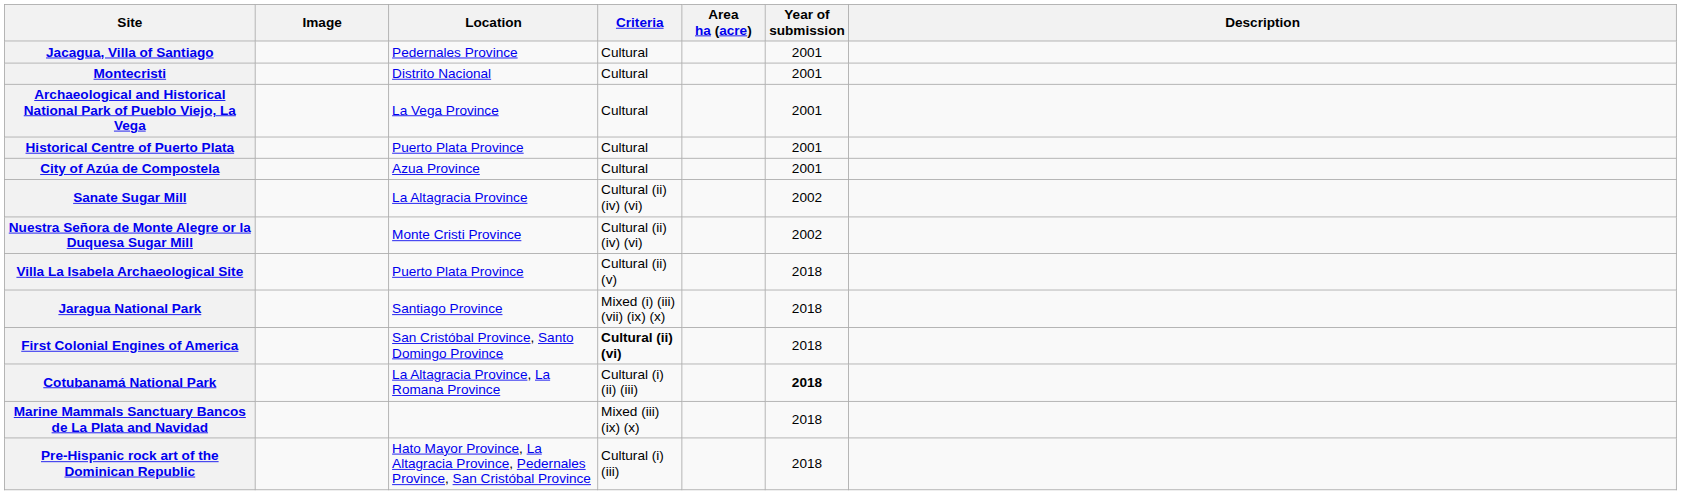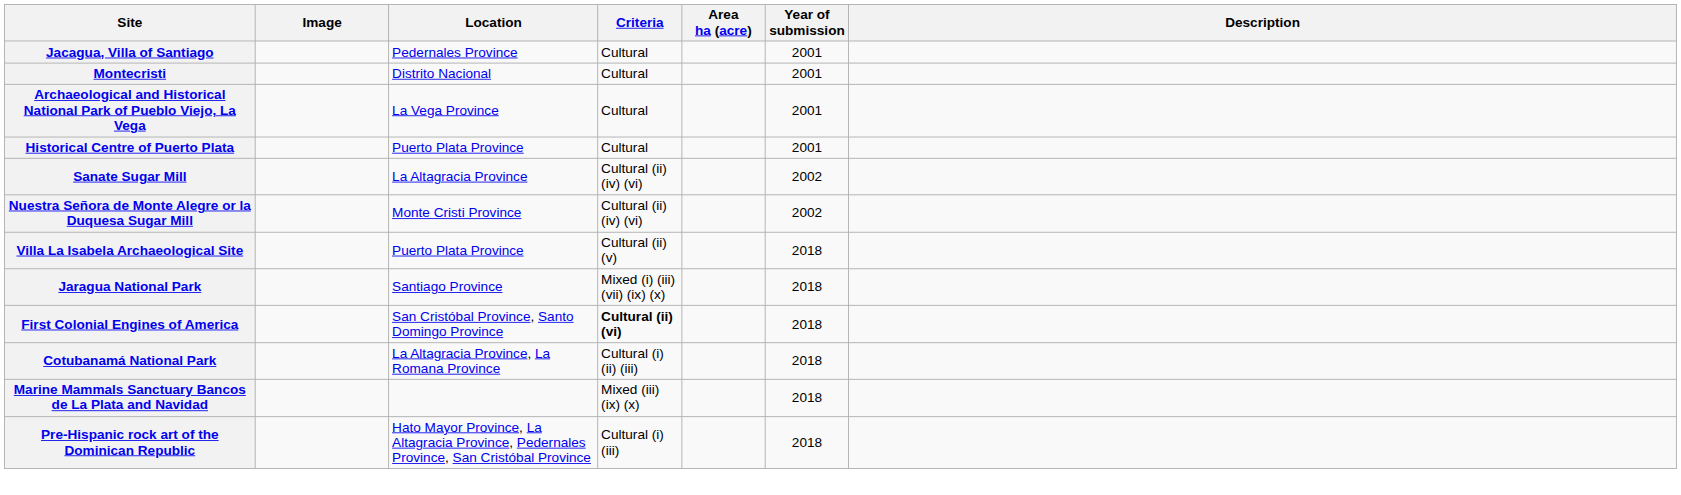- row: City of Azúa de Compostela | Azua Province | Cultural | 2001
Cotubanamá National Park | Year of submission: bold -> normal
